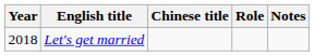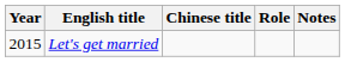Let's get married | Year: 2018 -> 2015
